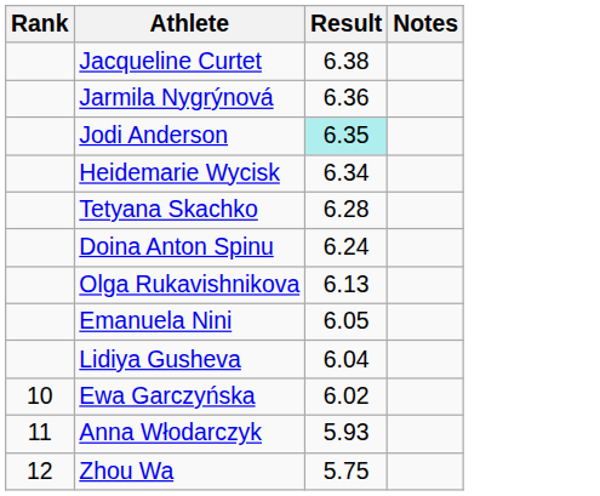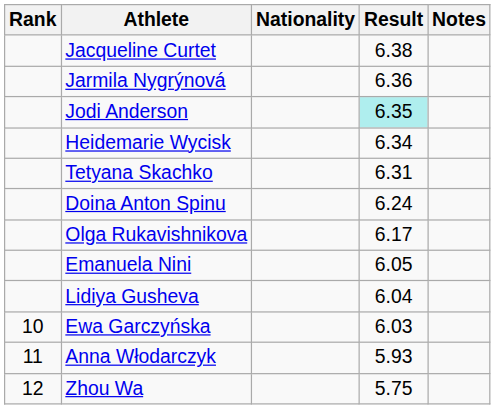+ column: Nationality
Tetyana Skachko | Result: 6.28 -> 6.31
Olga Rukavishnikova | Result: 6.13 -> 6.17
Ewa Garczyńska | Result: 6.02 -> 6.03
